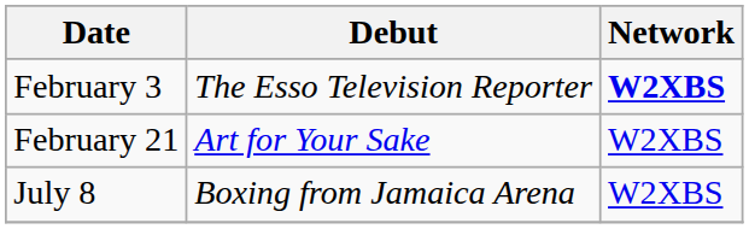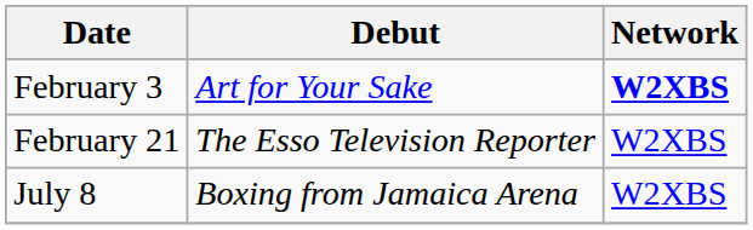February 3 | Debut: The Esso Television Reporter -> Art for Your Sake
February 21 | Debut: Art for Your Sake -> The Esso Television Reporter
